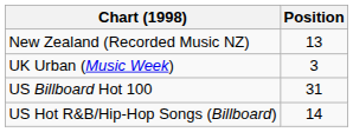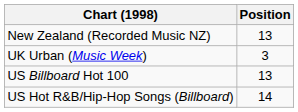US Billboard Hot 100 | Position: 31 -> 13
